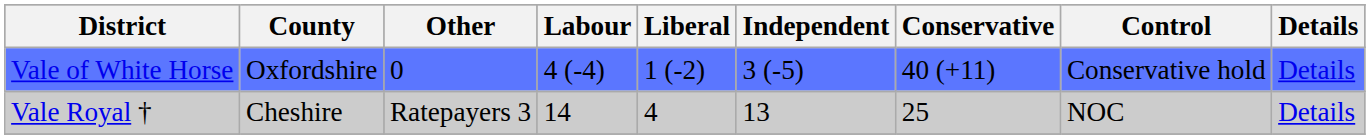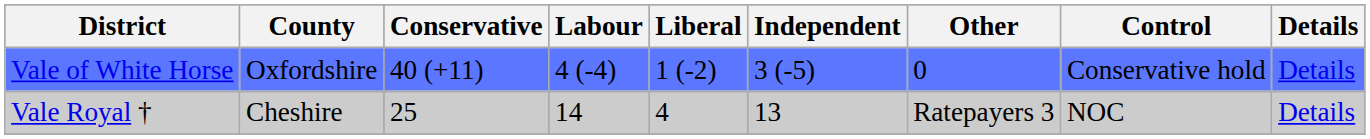columns swapped: Conservative <-> Other
